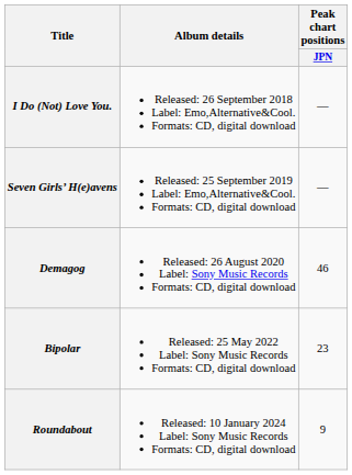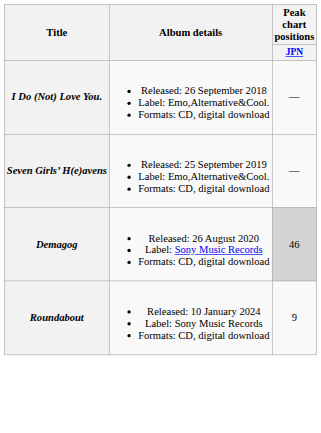Demagog | Peak chart positions / JPN: no background -> lightgrey background
- row: Bipolar | Released: 25 May 2022 Label: Sony Music Records Formats: CD, digital download | 23
